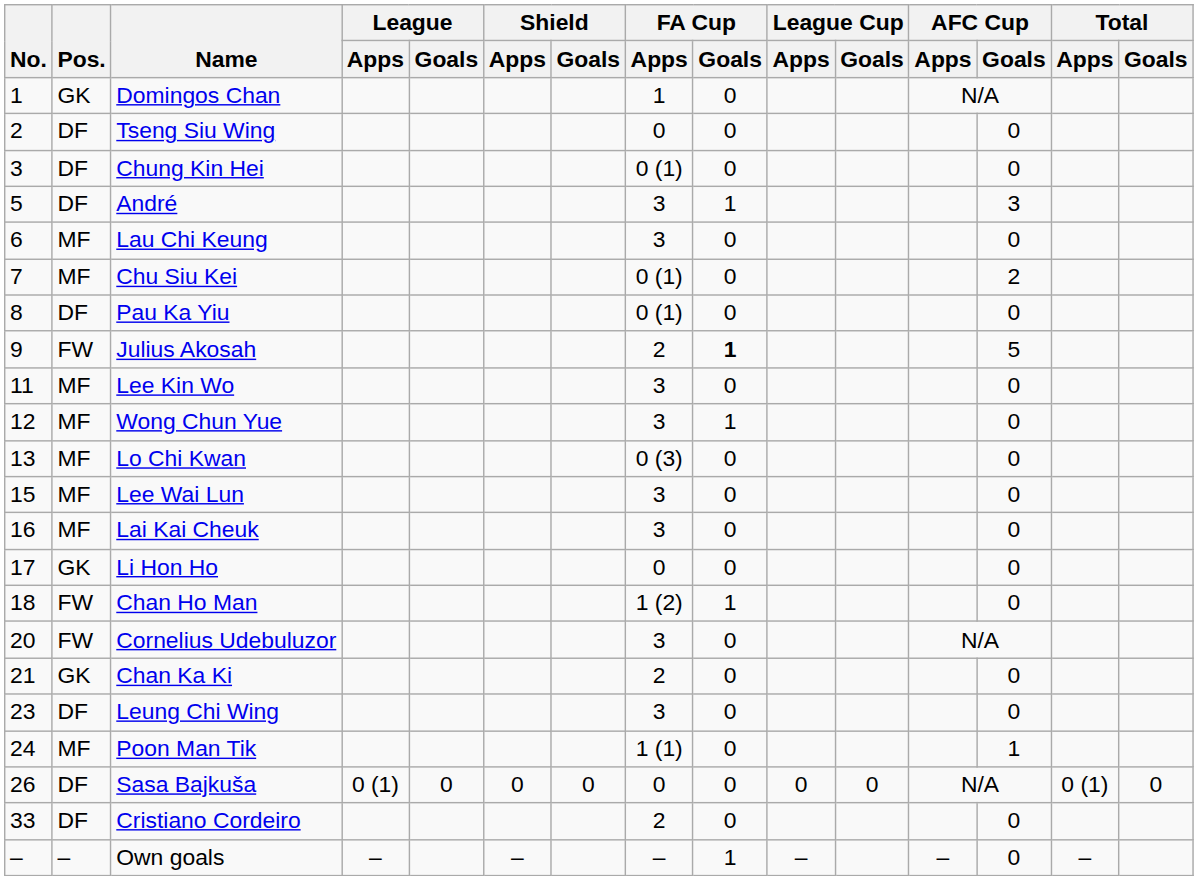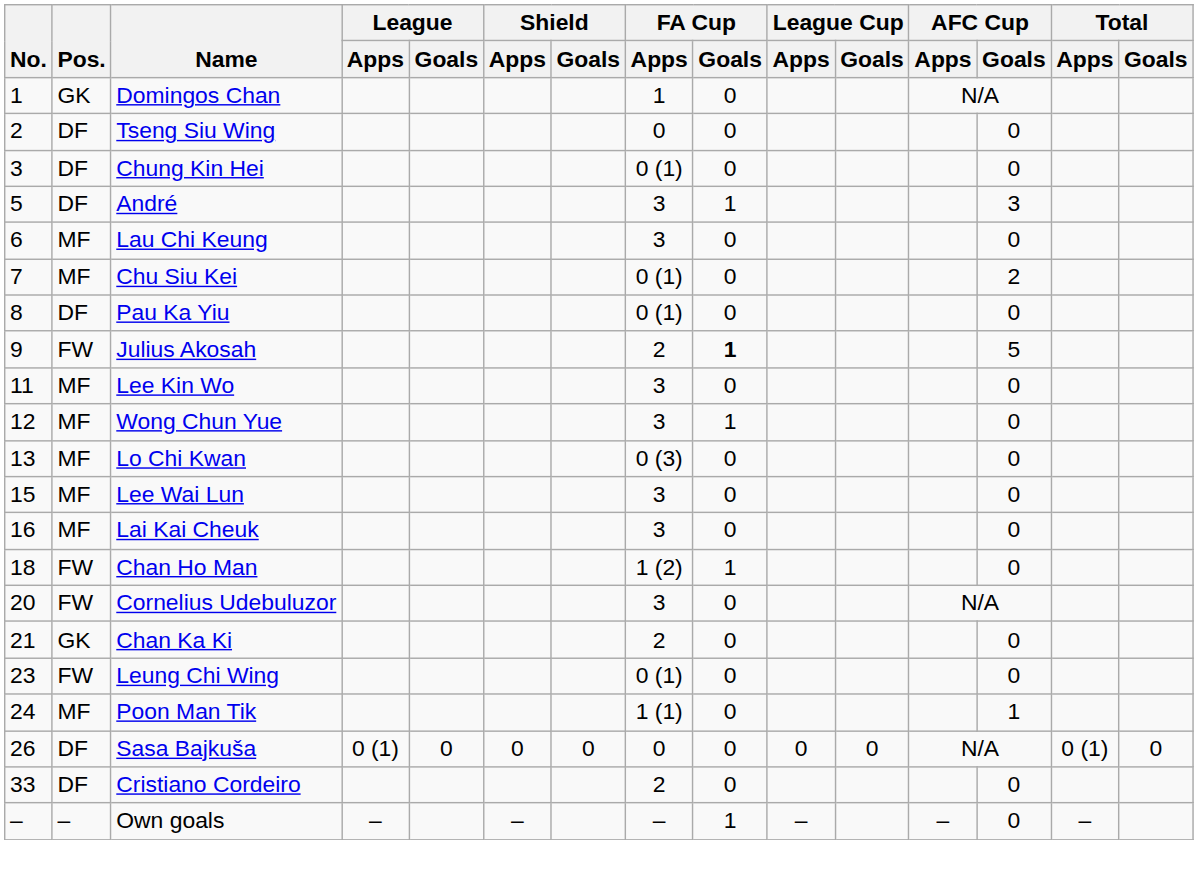- row: 17 | GK | Li Hon Ho | 0 | 0 | 0
Leung Chi Wing | Pos.: DF -> FW
Leung Chi Wing | FA Cup / Apps: 3 -> 0 (1)
